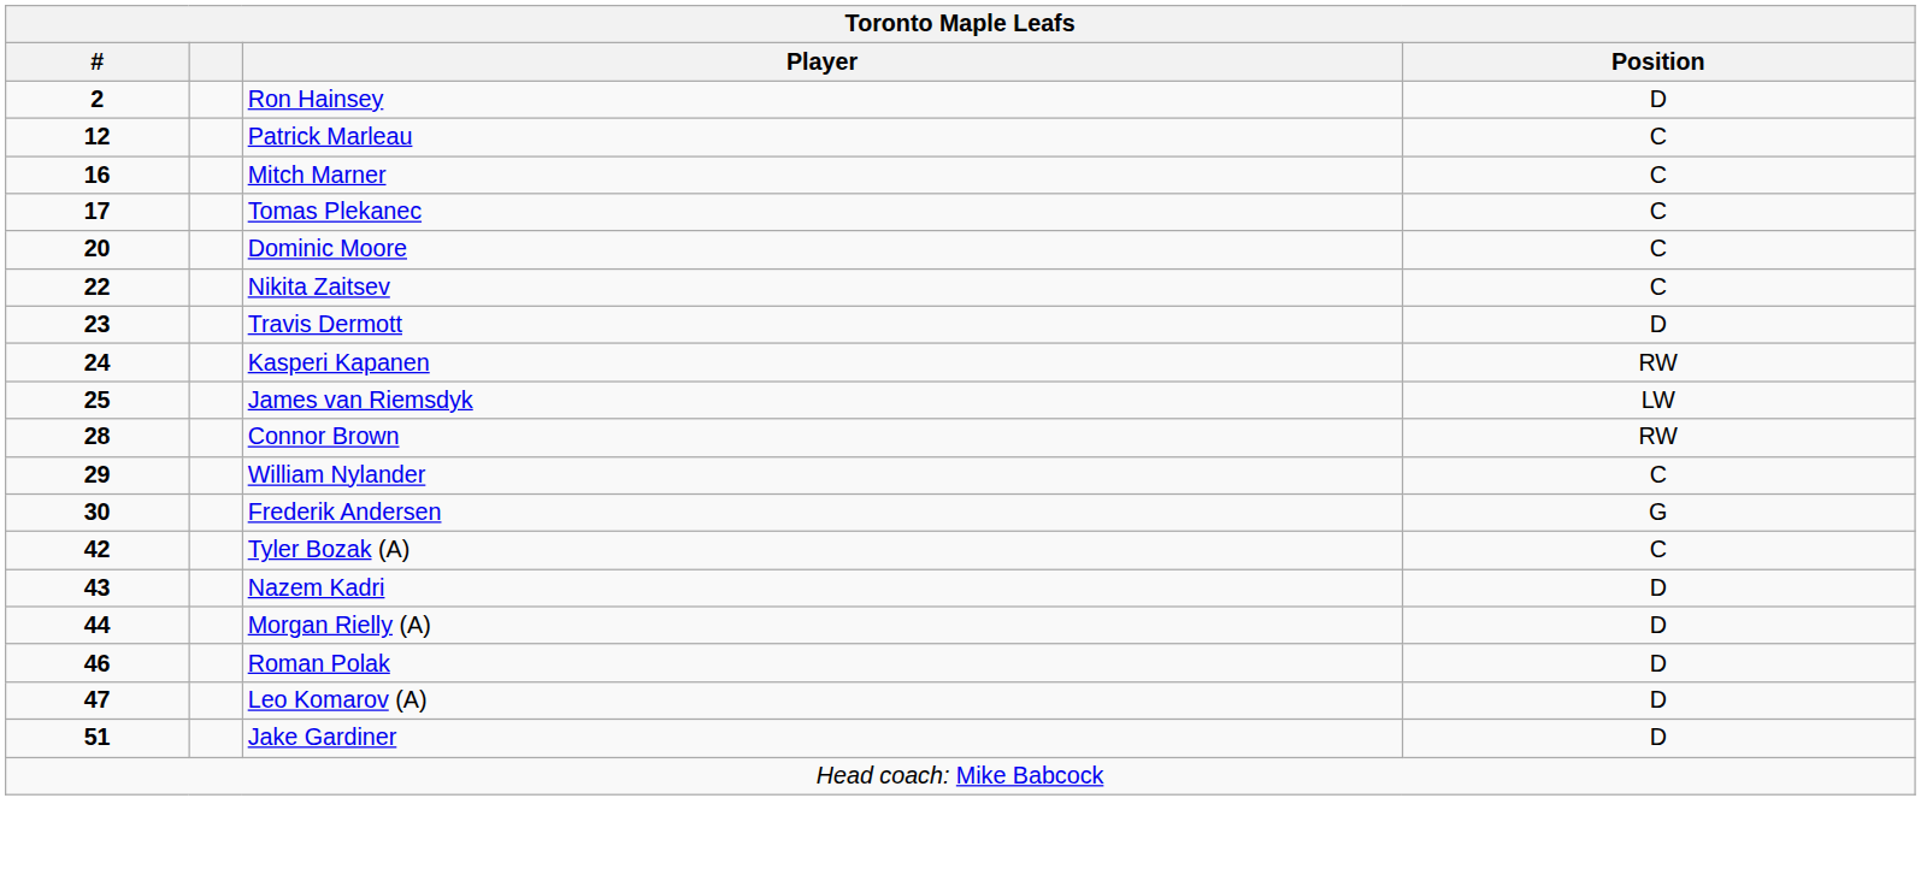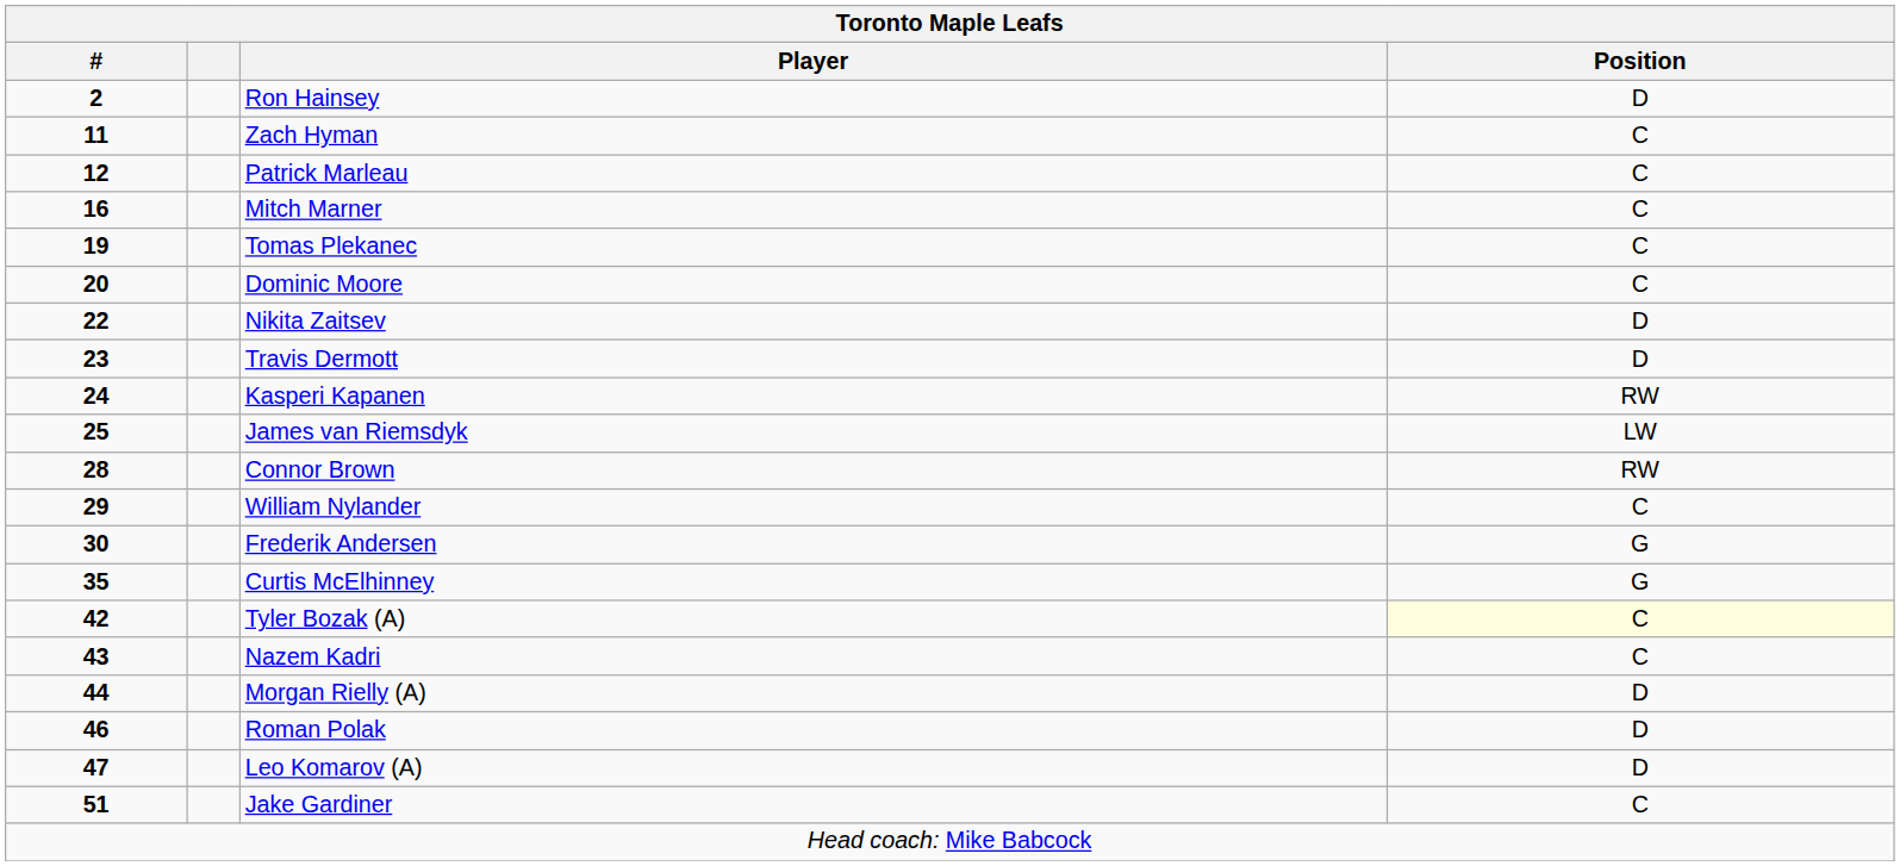+ row: 11 | Zach Hyman | C
Tomas Plekanec | #: 17 -> 19
Nikita Zaitsev | Position: C -> D
+ row: 35 | Curtis McElhinney | G
Tyler Bozak (A) | Position: no background -> lightyellow background
Nazem Kadri | Position: D -> C
Jake Gardiner | Position: D -> C
